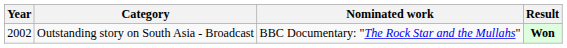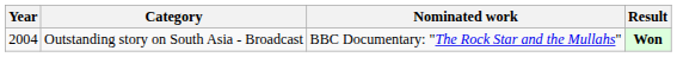Outstanding story on South Asia - Broadcast | Year: 2002 -> 2004
